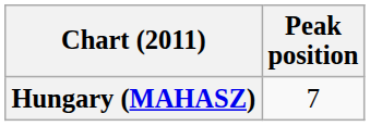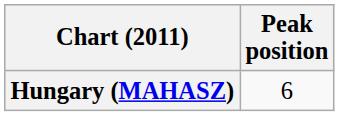Hungary (MAHASZ) | Peak position: 7 -> 6
